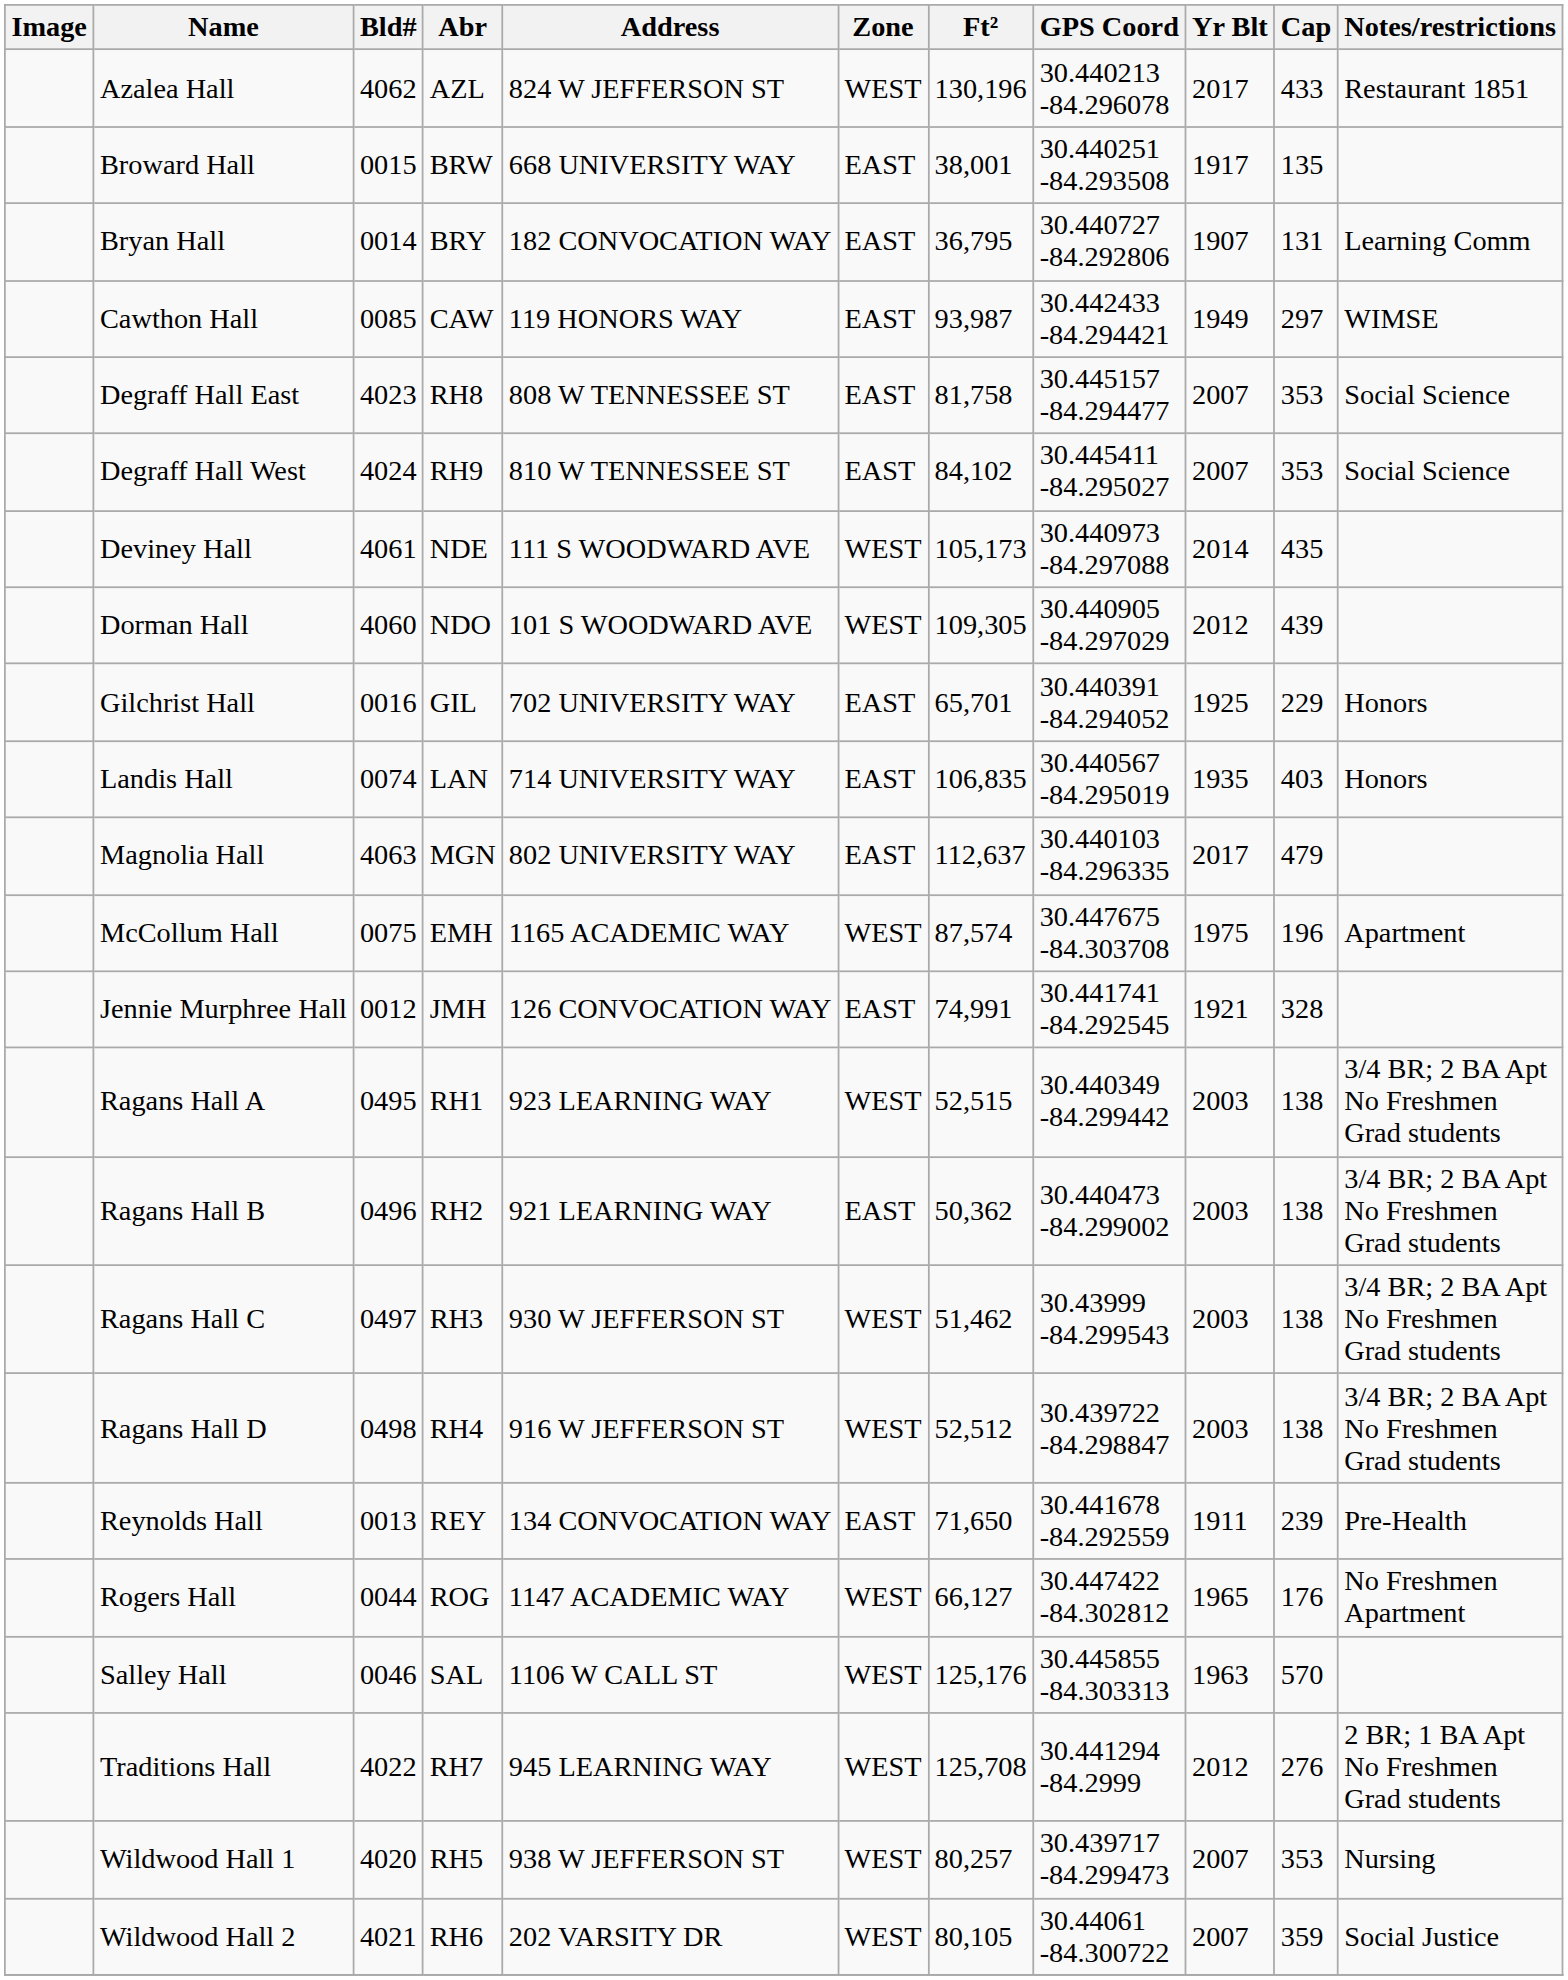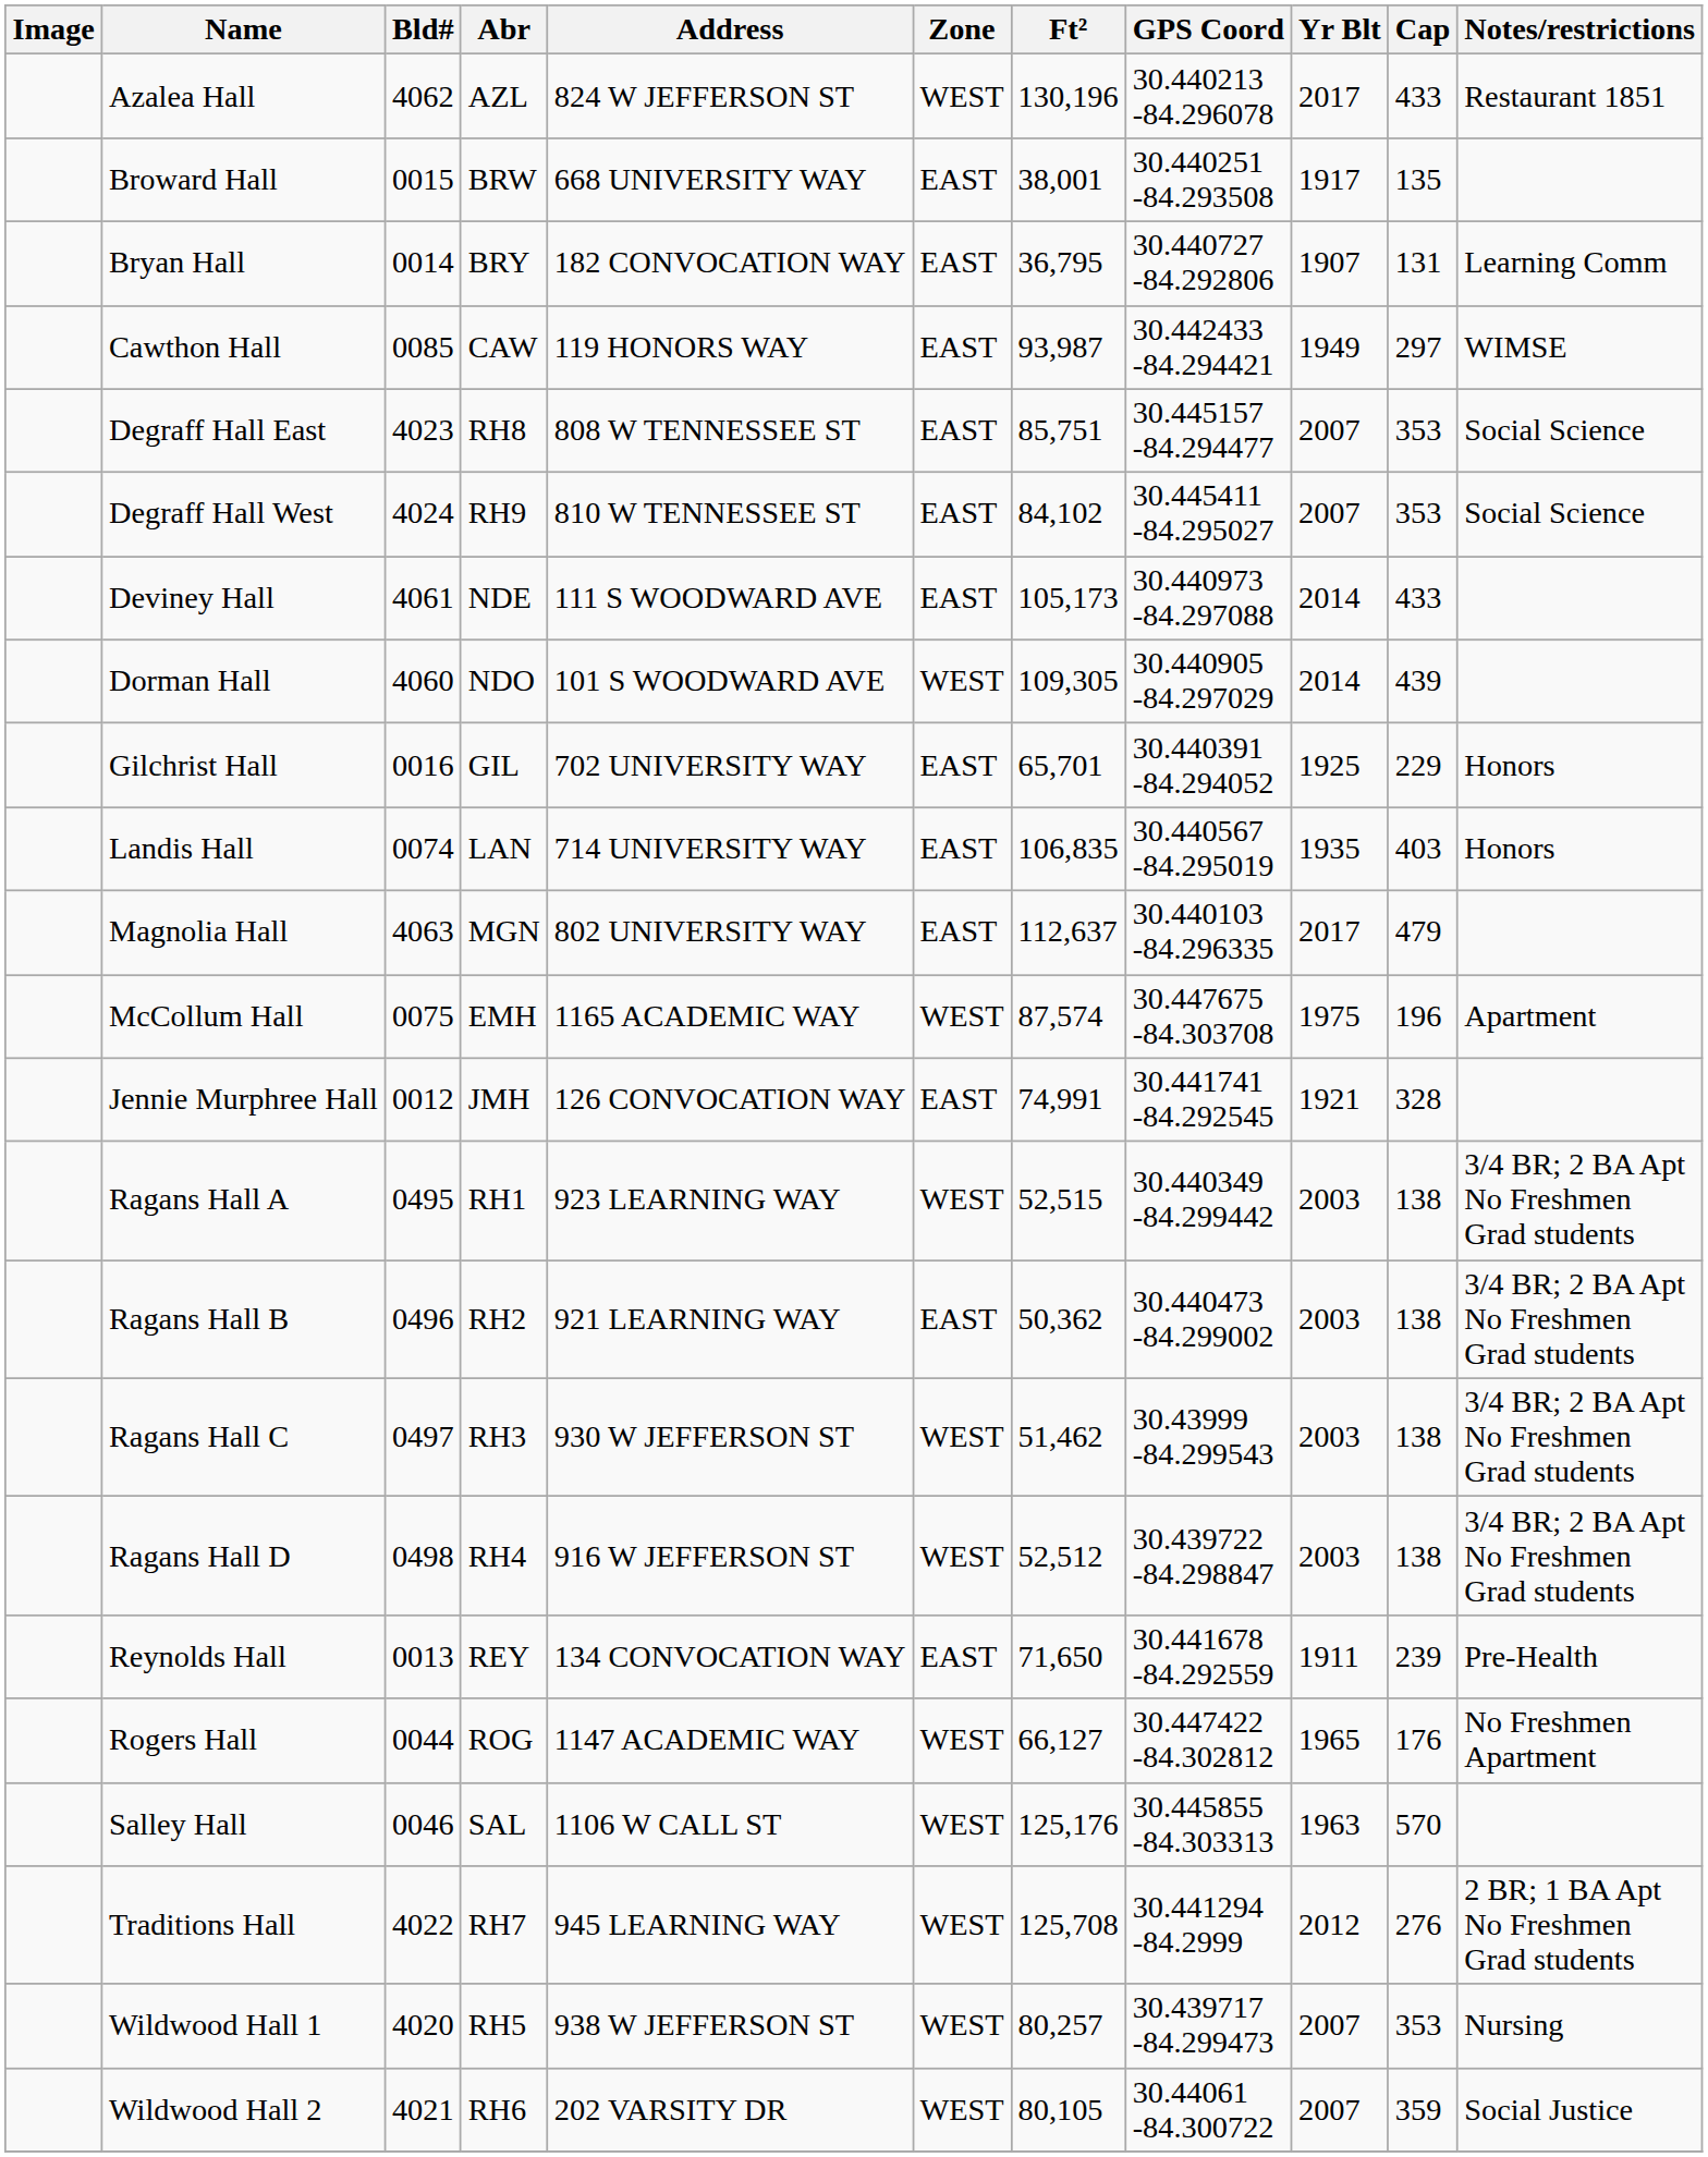Degraff Hall East | Ft²: 81,758 -> 85,751
Deviney Hall | Zone: WEST -> EAST
Deviney Hall | Cap: 435 -> 433
Dorman Hall | Yr Blt: 2012 -> 2014
